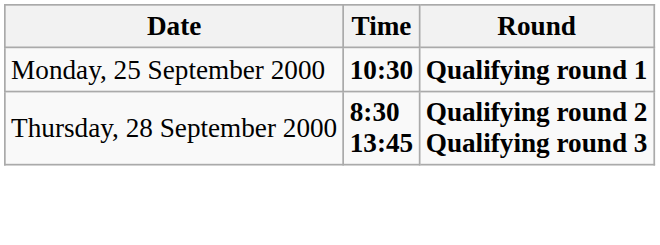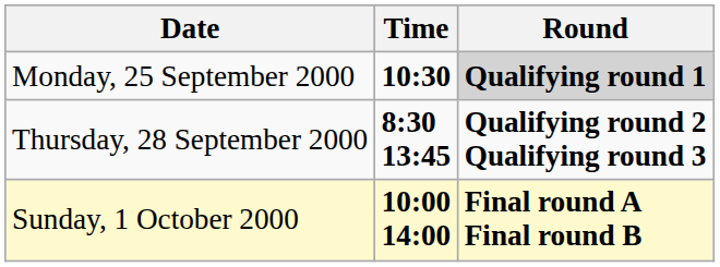Monday, 25 September 2000 | Round: no background -> lightgrey background
+ row: Sunday, 1 October 2000 | 10:00 14:00 | Final round A Final round B
